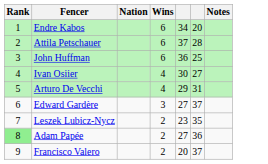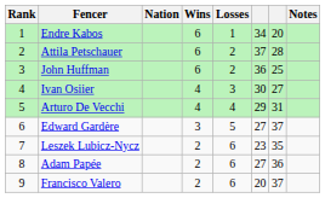+ column: Losses | 1 | 2 | 2 | 3 | 4 | 5 | 6 | 6 | 6
Adam Papée | Rank: lightgreen background -> no background
